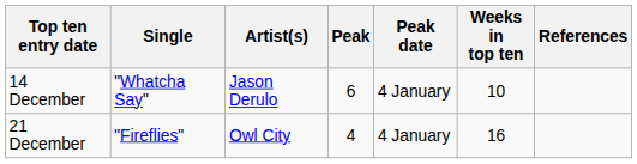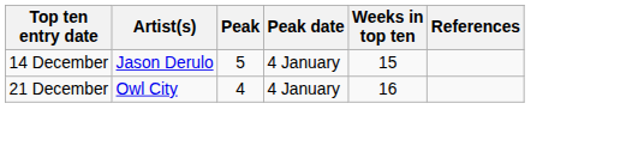- column: Single | "Whatcha Say" | "Fireflies"
14 December | Peak: 6 -> 5
14 December | Weeks in top ten: 10 -> 15
